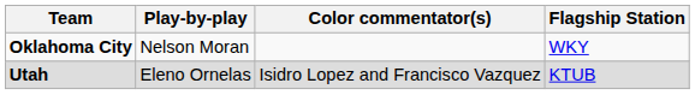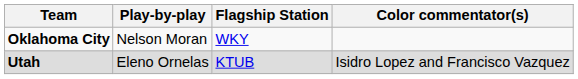columns swapped: Color commentator(s) <-> Flagship Station
